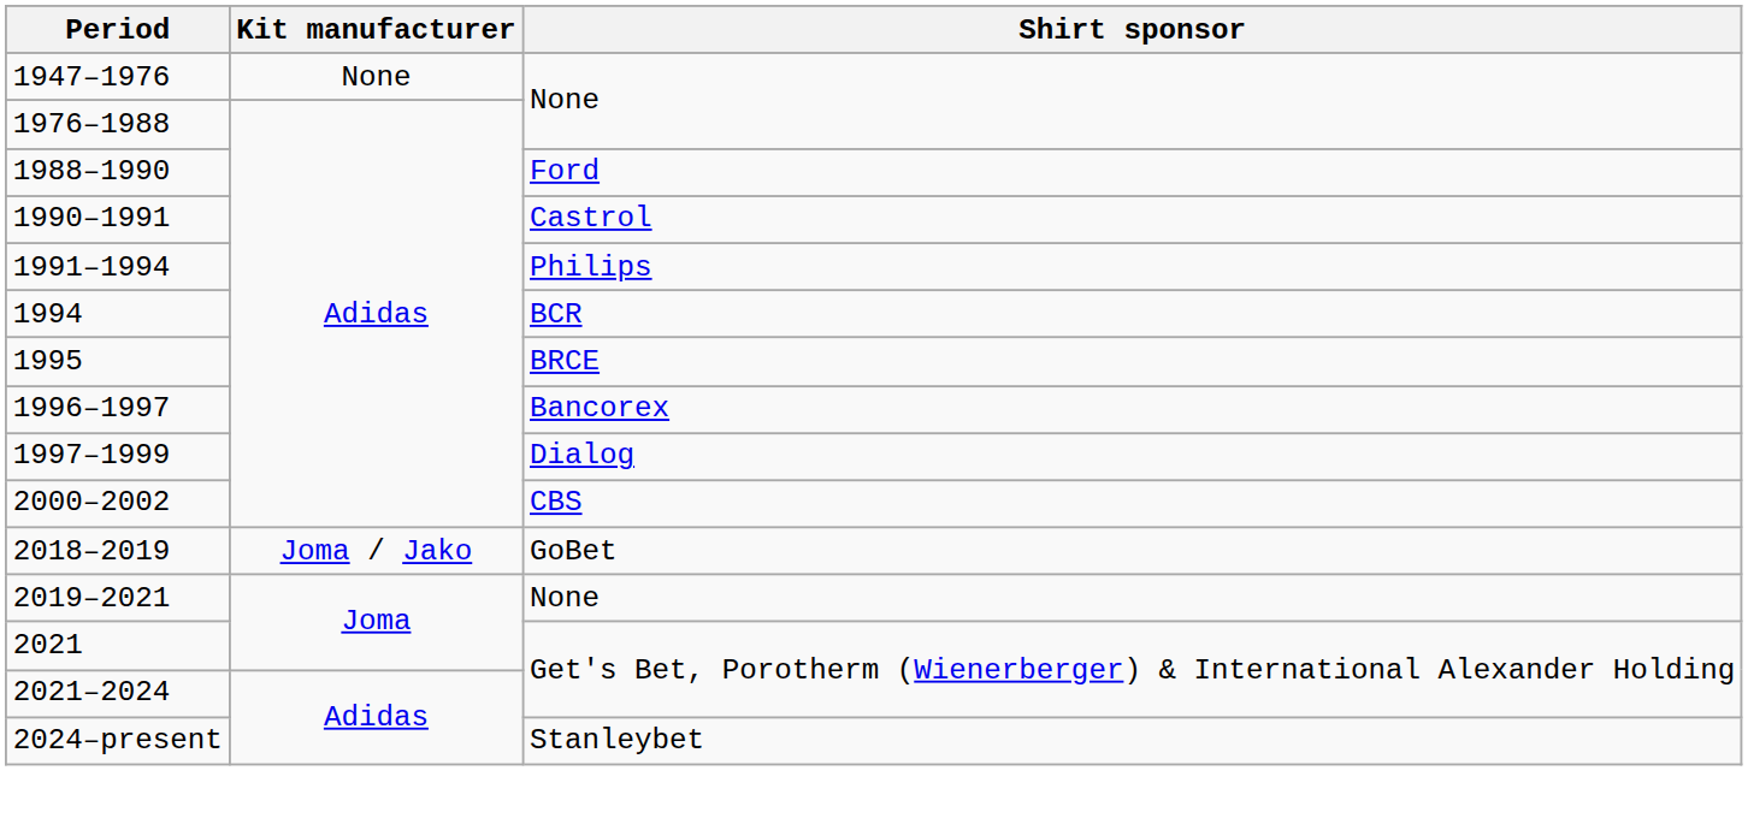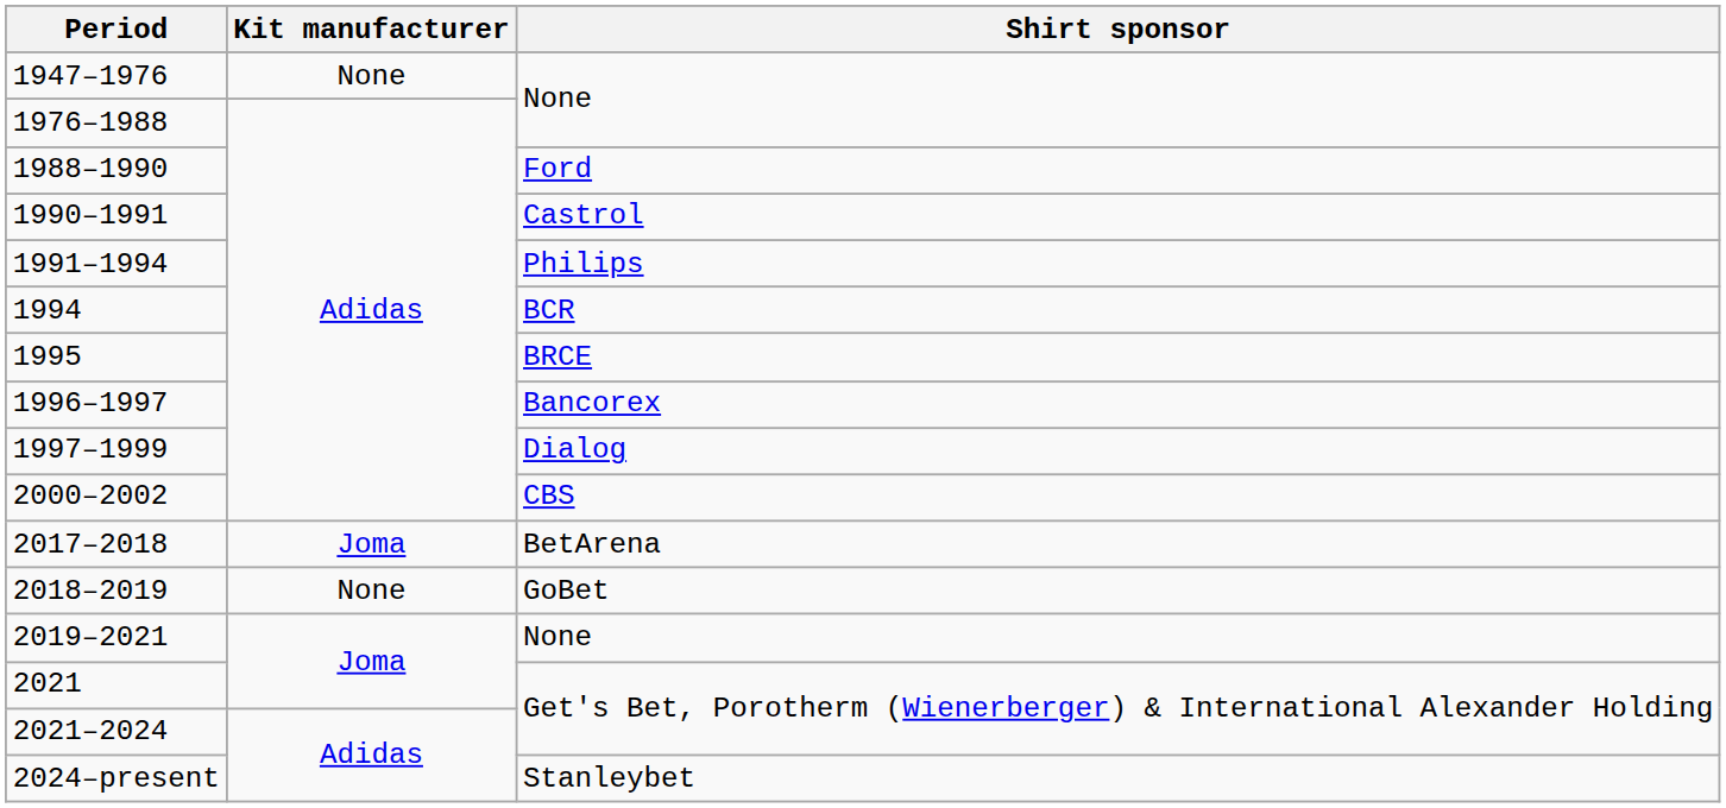+ row: 2017–2018 | Joma | BetArena
2018–2019 | Kit manufacturer: Joma / Jako -> None
